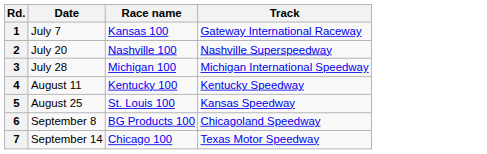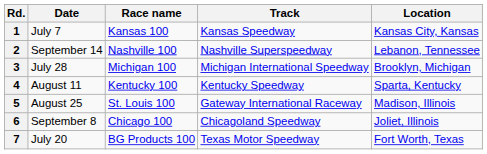+ column: Location | Kansas City, Kansas | Lebanon, Tennessee | Brooklyn, Michigan | Sparta, Kentucky | Madison, Illinois | Joliet, Illinois | Fort Worth, Texas
1 | Track: Gateway International Raceway -> Kansas Speedway
2 | Date: July 20 -> September 14
5 | Track: Kansas Speedway -> Gateway International Raceway
6 | Race name: BG Products 100 -> Chicago 100
7 | Date: September 14 -> July 20
7 | Race name: Chicago 100 -> BG Products 100
